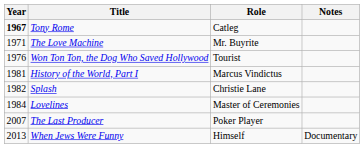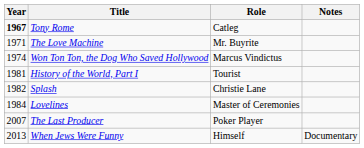Won Ton Ton, the Dog Who Saved Hollywood | Year: 1976 -> 1974
Won Ton Ton, the Dog Who Saved Hollywood | Role: Tourist -> Marcus Vindictus
History of the World, Part I | Role: Marcus Vindictus -> Tourist
